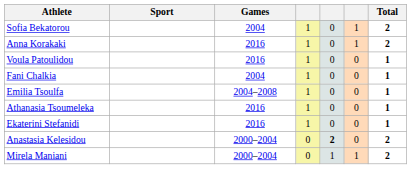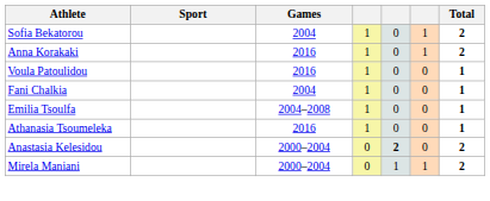- row: Ekaterini Stefanidi | 2016 | 1 | 0 | 0 | 1
